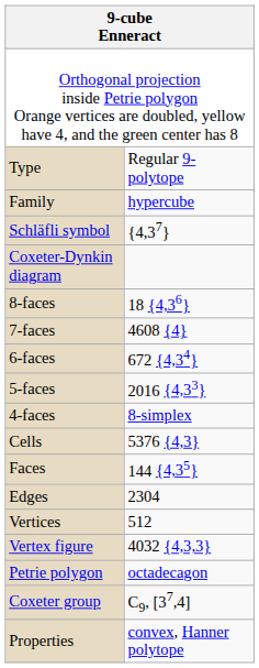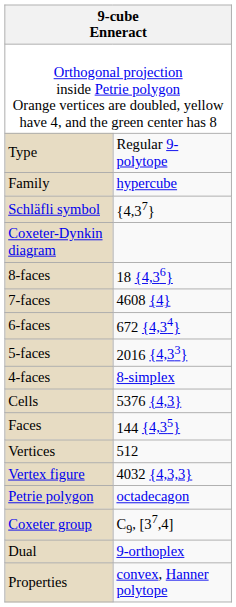- row: Edges | 2304
+ row: Dual | 9-orthoplex
